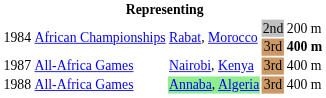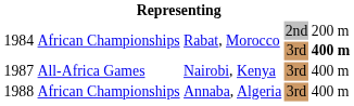1988 | column 2: All-Africa Games -> African Championships
1988 | column 3: lightgreen background -> no background
